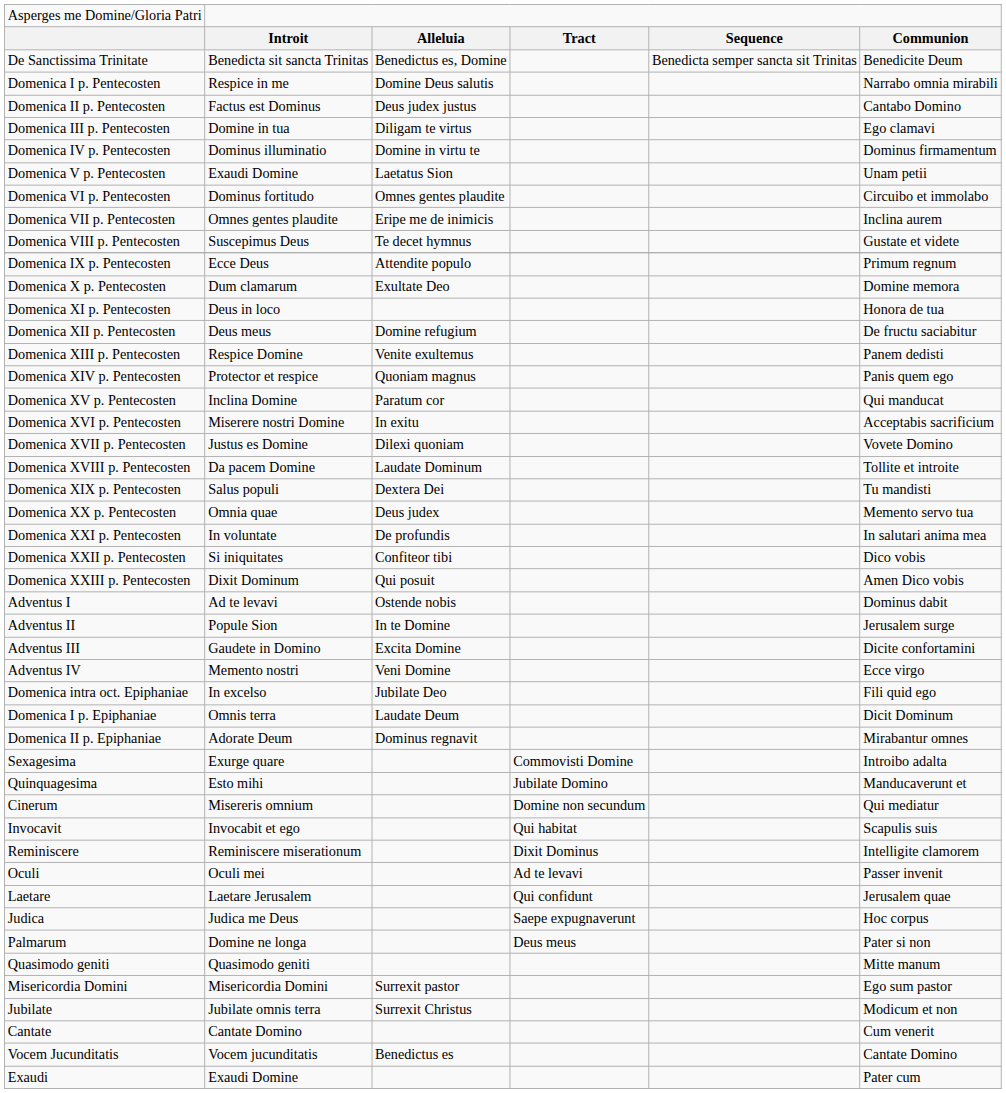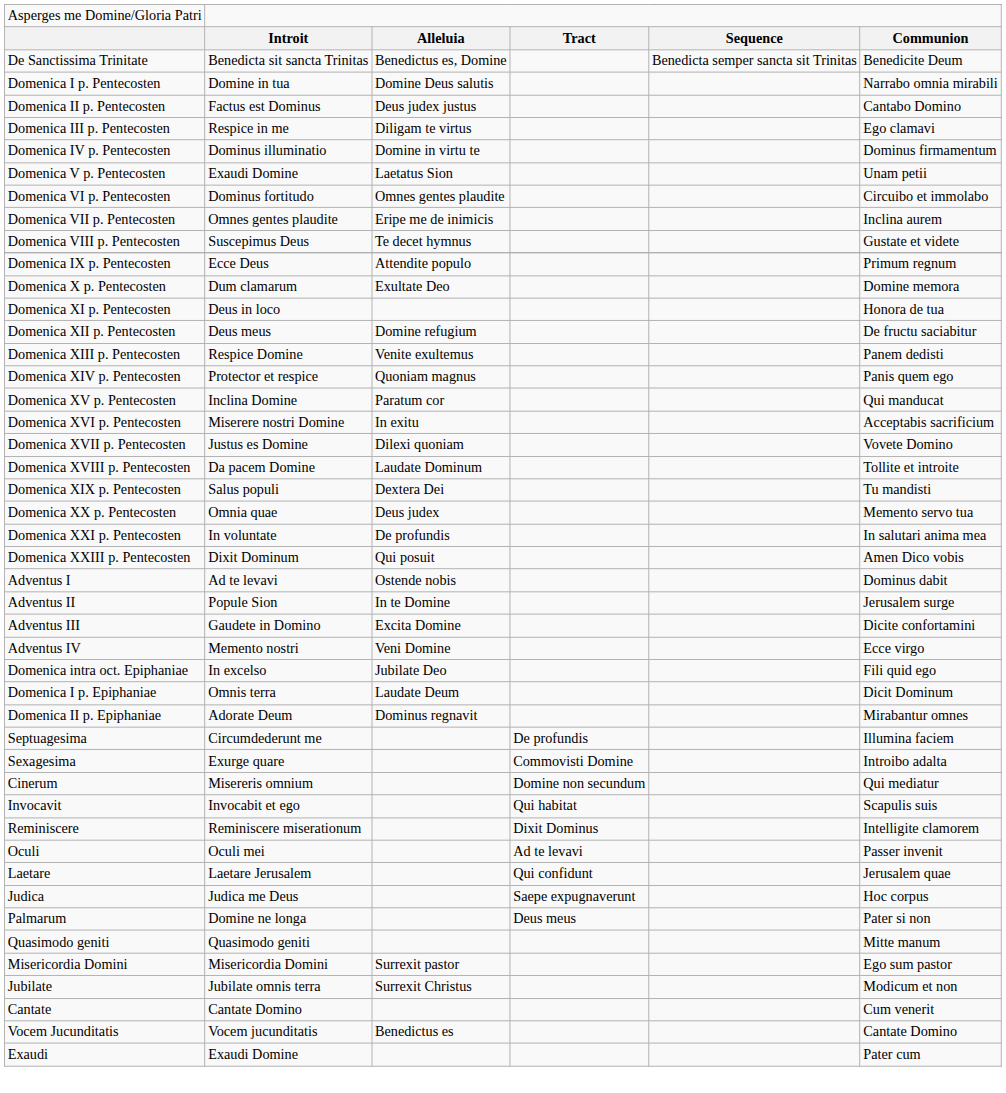Domenica I p. Pentecosten | column 2: Respice in me -> Domine in tua
Domenica III p. Pentecosten | column 2: Domine in tua -> Respice in me
- row: Domenica XXII p. Pentecosten | Si iniquitates | Confiteor tibi | Dico vobis
+ row: Septuagesima | Circumdederunt me | De profundis | Illumina faciem
- row: Quinquagesima | Esto mihi | Jubilate Domino | Manducaverunt et
